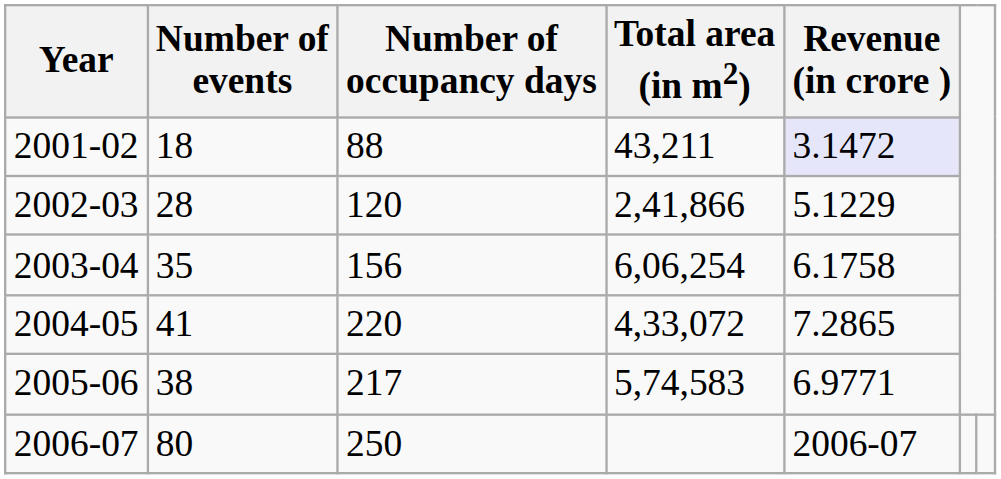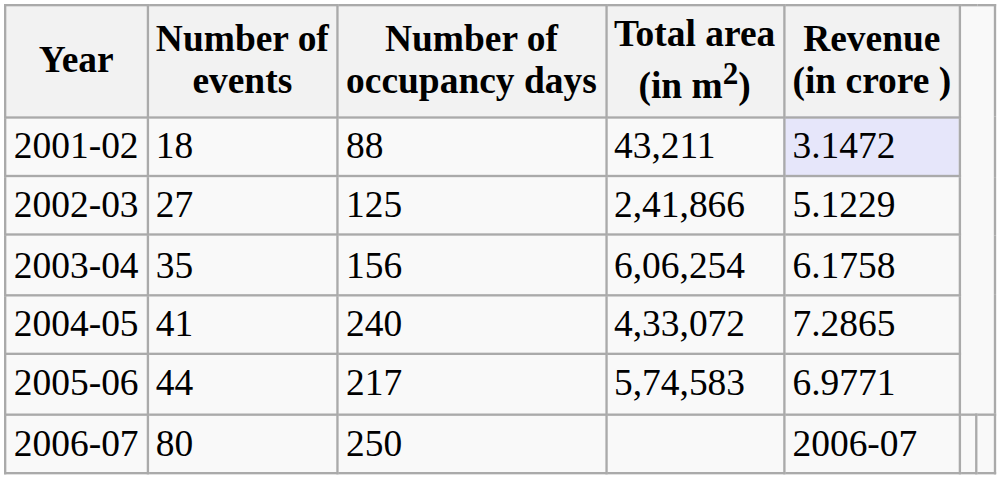2002-03 | Number of events: 28 -> 27
2002-03 | Number of occupancy days: 120 -> 125
2004-05 | Number of occupancy days: 220 -> 240
2005-06 | Number of events: 38 -> 44
